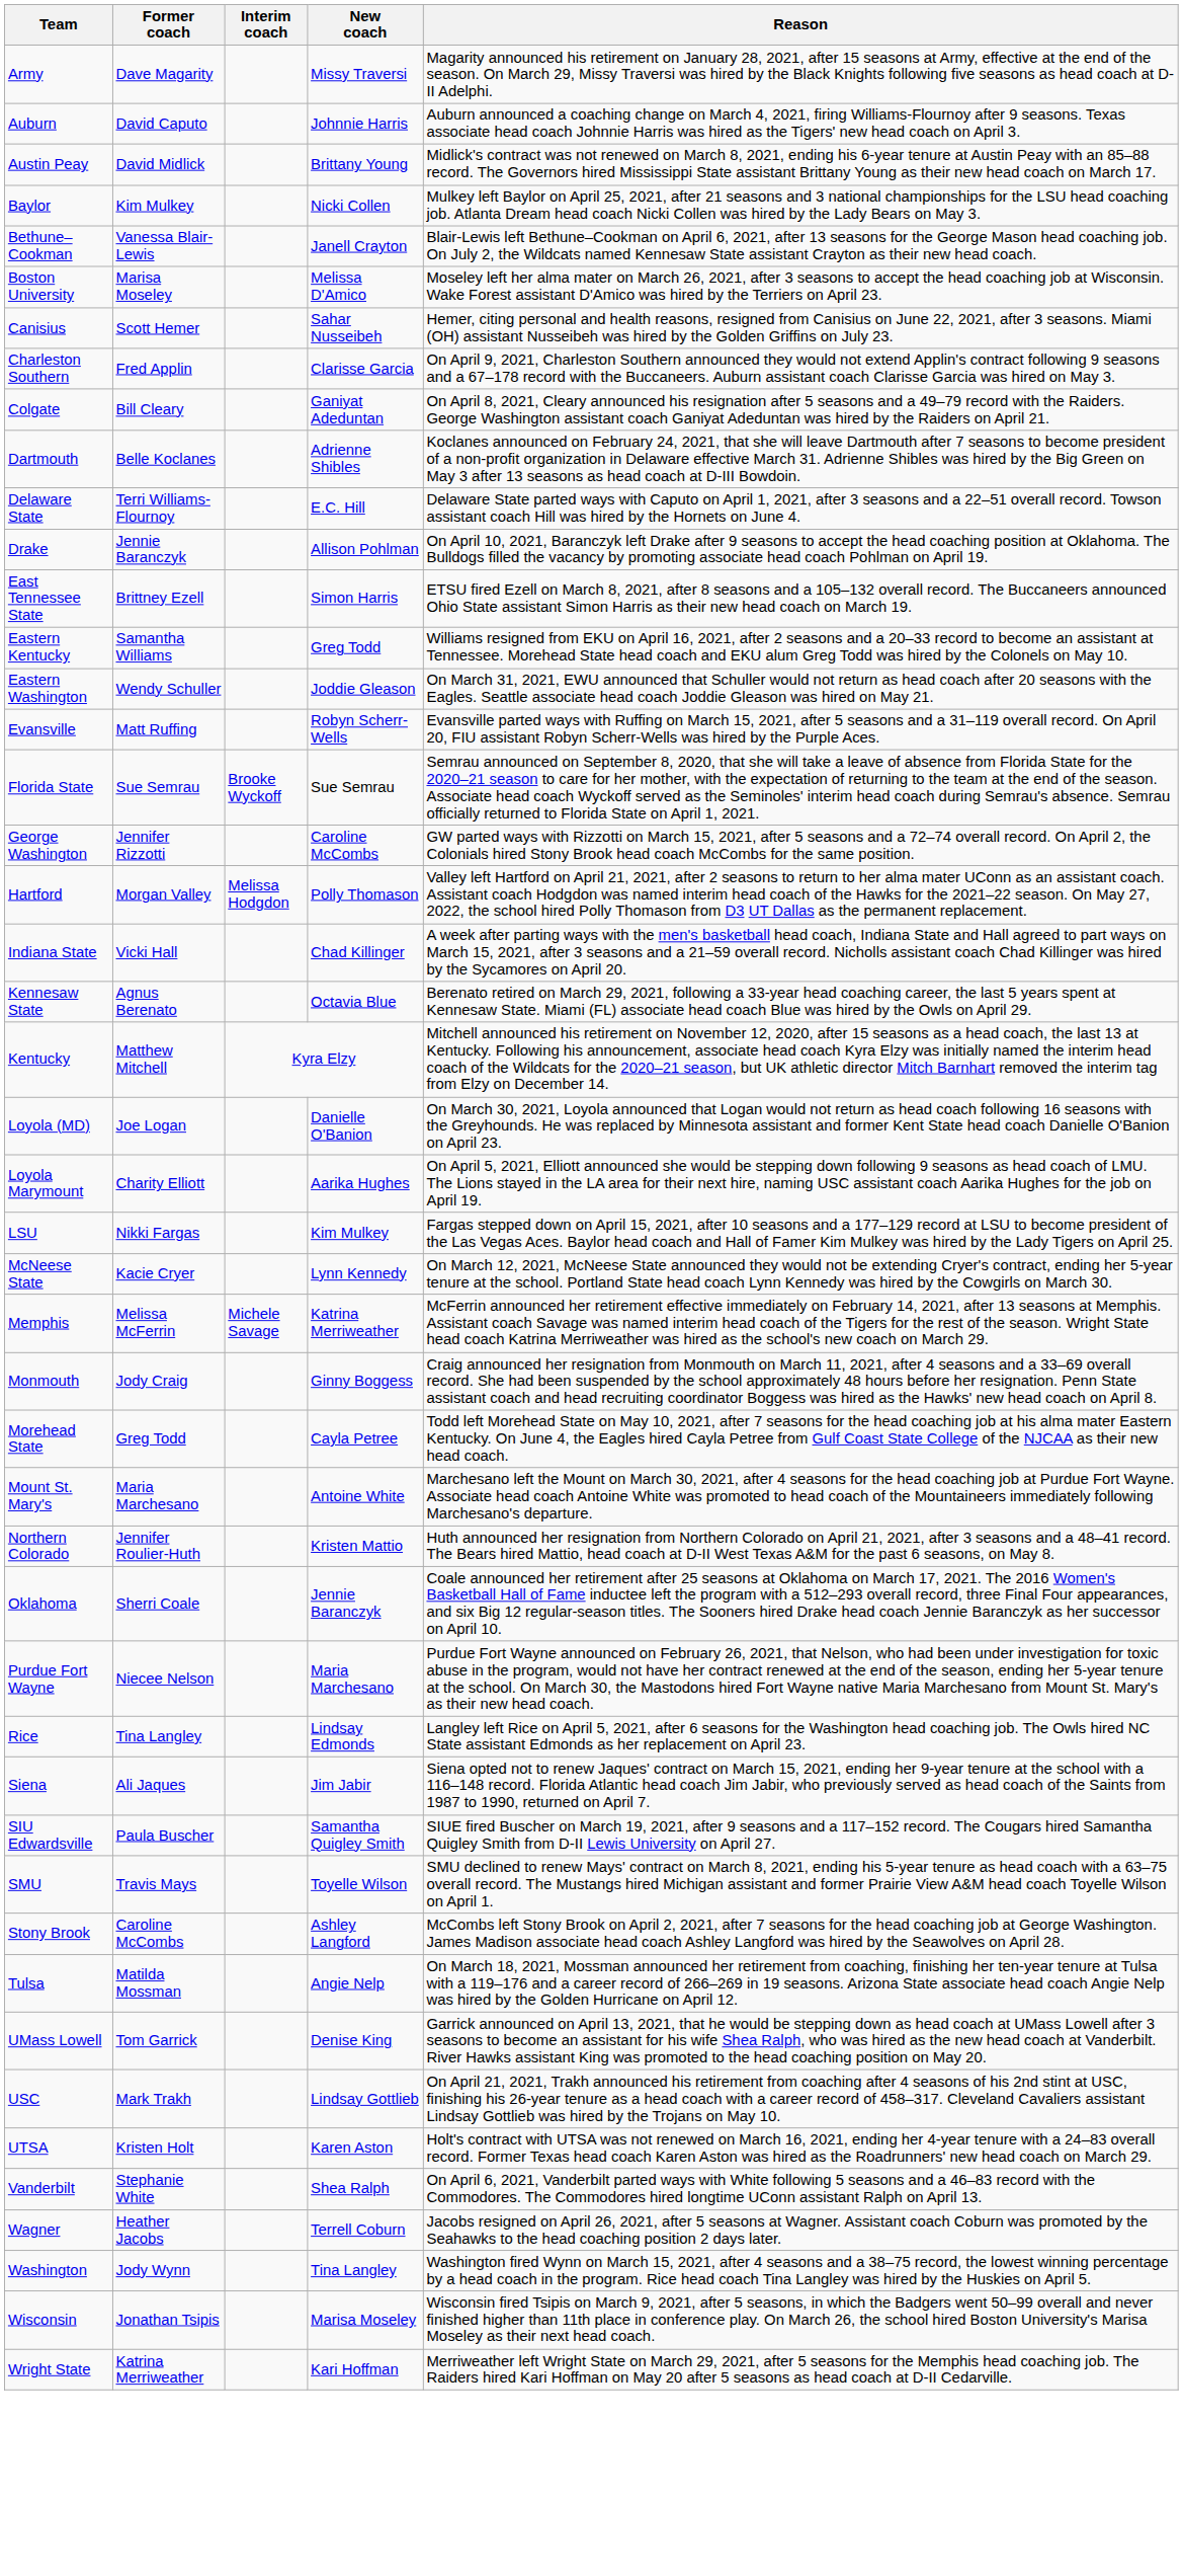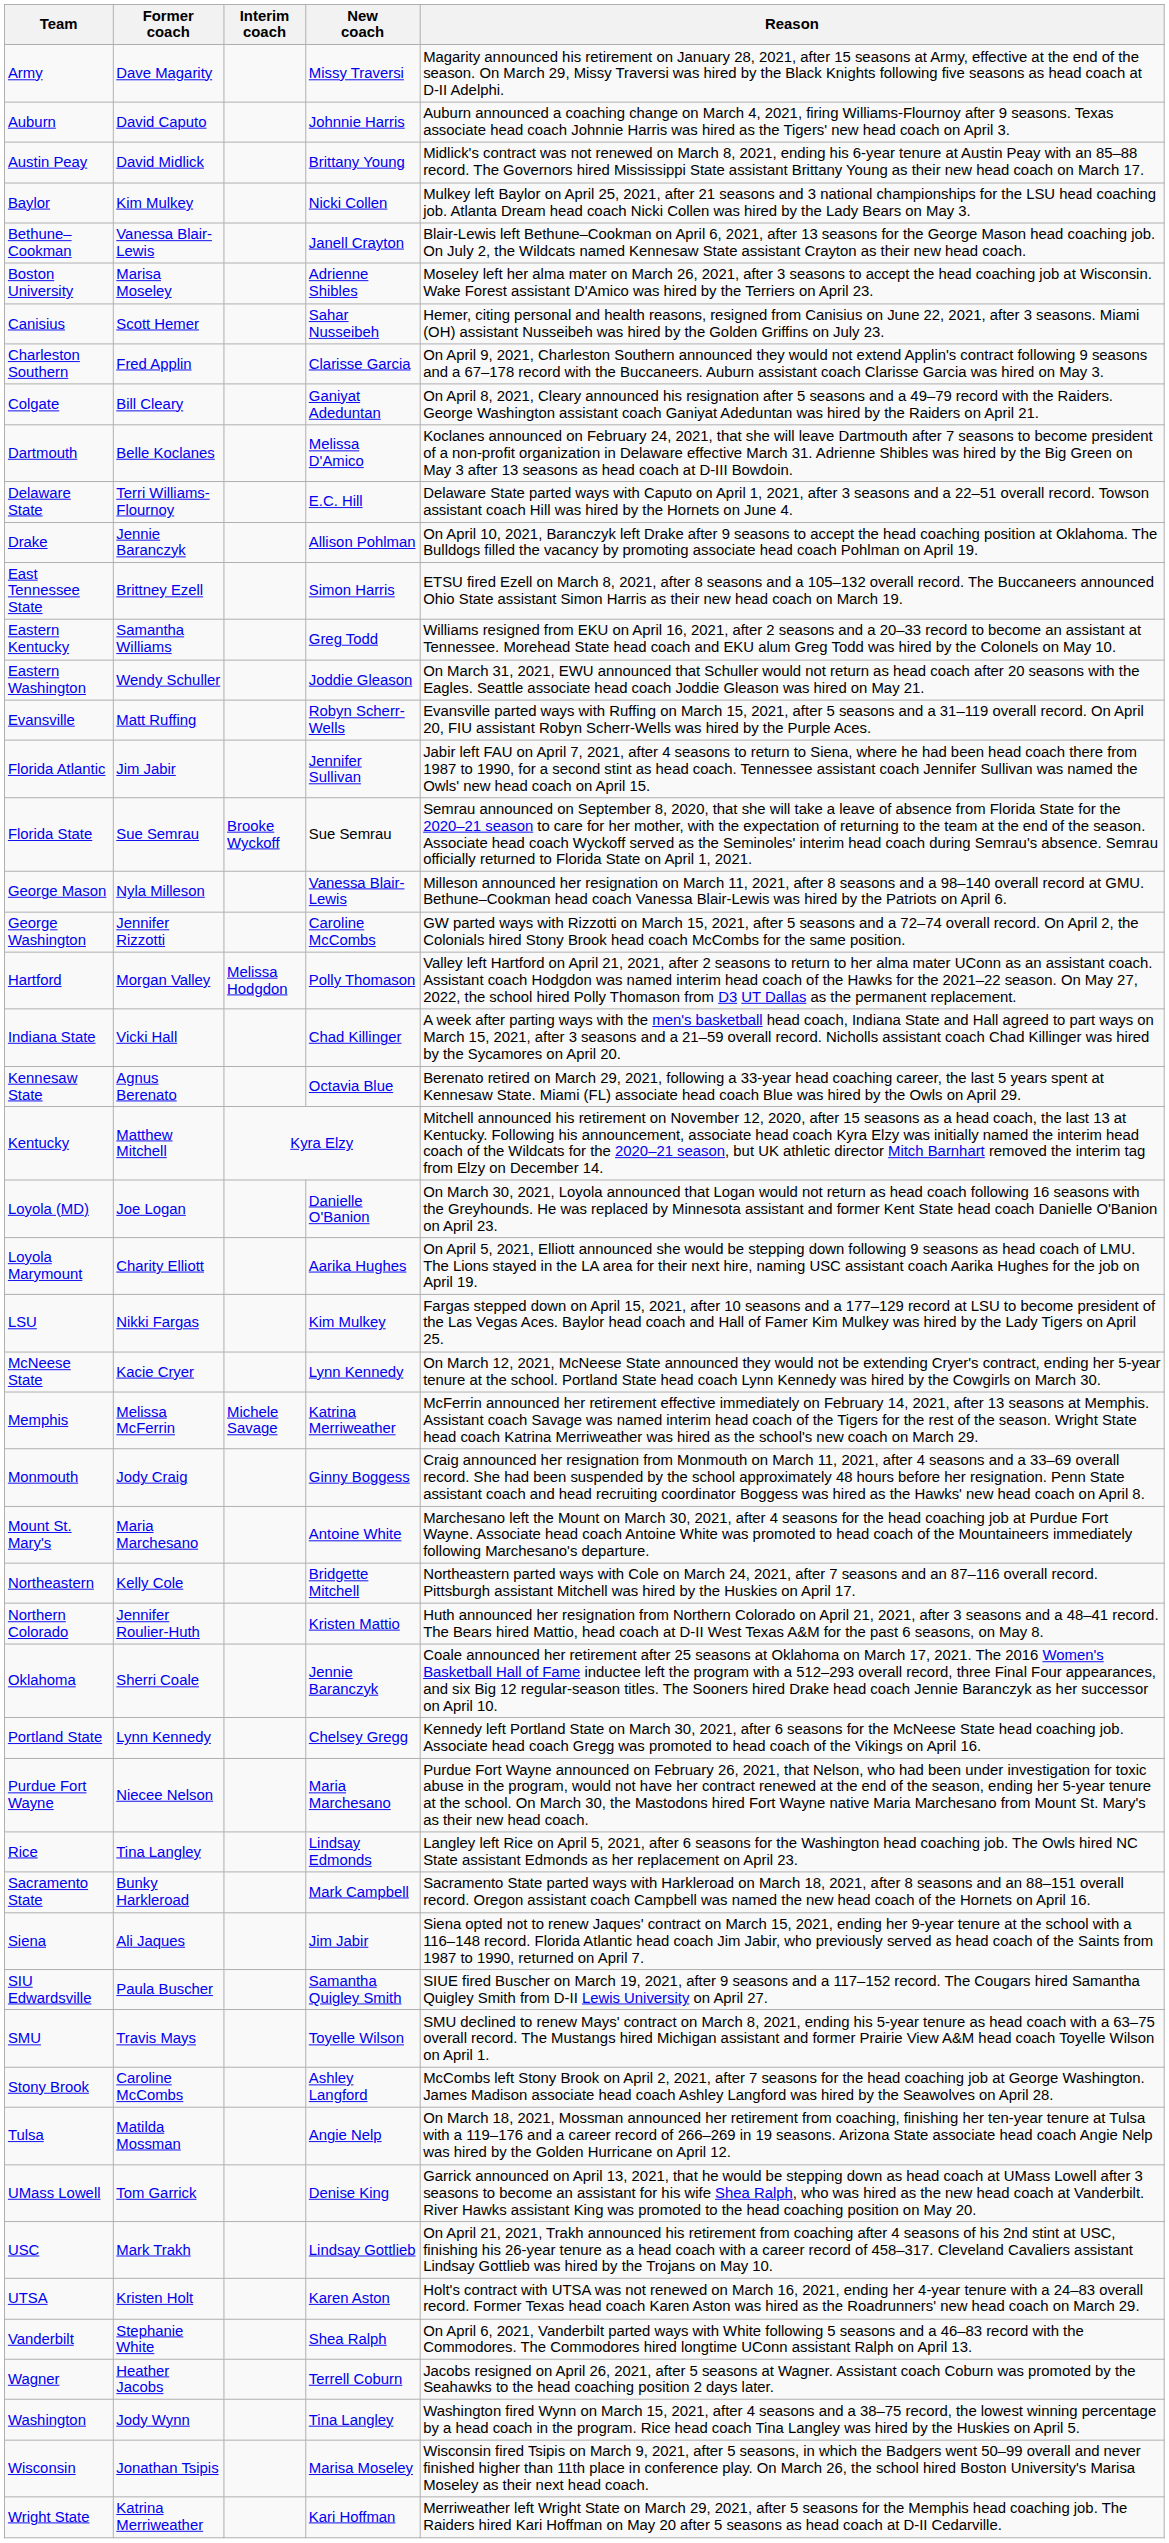Boston University | New coach: Melissa D'Amico -> Adrienne Shibles
Dartmouth | New coach: Adrienne Shibles -> Melissa D'Amico
+ row: Florida Atlantic | Jim Jabir | Jennifer Sullivan | Jabir left FAU on April 7, 2021, after 4 seasons to return to Siena, where he had been head coach there from 1987 to 1990, for a second stint as head coach. Tennessee assistant coach Jennifer Sullivan was named the Owls' new head coach on April 15.
+ row: George Mason | Nyla Milleson | Vanessa Blair-Lewis | Milleson announced her resignation on March 11, 2021, after 8 seasons and a 98–140 overall record at GMU. Bethune–Cookman head coach Vanessa Blair-Lewis was hired by the Patriots on April 6.
- row: Morehead State | Greg Todd | Cayla Petree | Todd left Morehead State on May 10, 2021, after 7 seasons for the head coaching job at his alma mater Eastern Kentucky. On June 4, the Eagles hired Cayla Petree from Gulf Coast State College of the NJCAA as their new head coach.
+ row: Northeastern | Kelly Cole | Bridgette Mitchell | Northeastern parted ways with Cole on March 24, 2021, after 7 seasons and an 87–116 overall record. Pittsburgh assistant Mitchell was hired by the Huskies on April 17.
+ row: Portland State | Lynn Kennedy | Chelsey Gregg | Kennedy left Portland State on March 30, 2021, after 6 seasons for the McNeese State head coaching job. Associate head coach Gregg was promoted to head coach of the Vikings on April 16.
+ row: Sacramento State | Bunky Harkleroad | Mark Campbell | Sacramento State parted ways with Harkleroad on March 18, 2021, after 8 seasons and an 88–151 overall record. Oregon assistant coach Campbell was named the new head coach of the Hornets on April 16.
